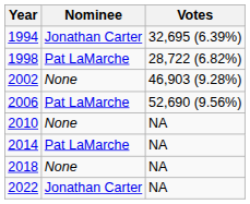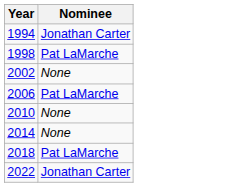- column: Votes | 32,695 (6.39%) | 28,722 (6.82%) | 46,903 (9.28%) | 52,690 (9.56%) | NA | NA | NA | NA
2014 | Nominee: Pat LaMarche -> None
2018 | Nominee: None -> Pat LaMarche
